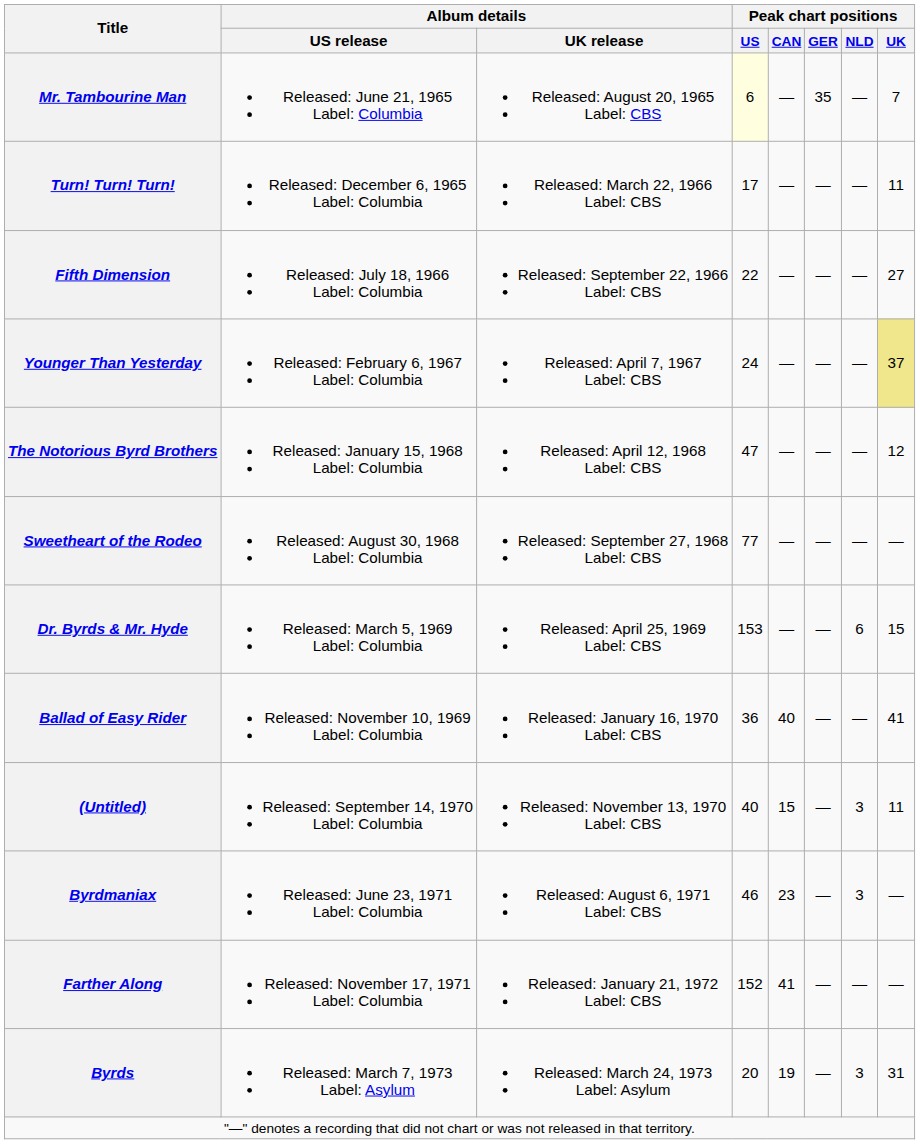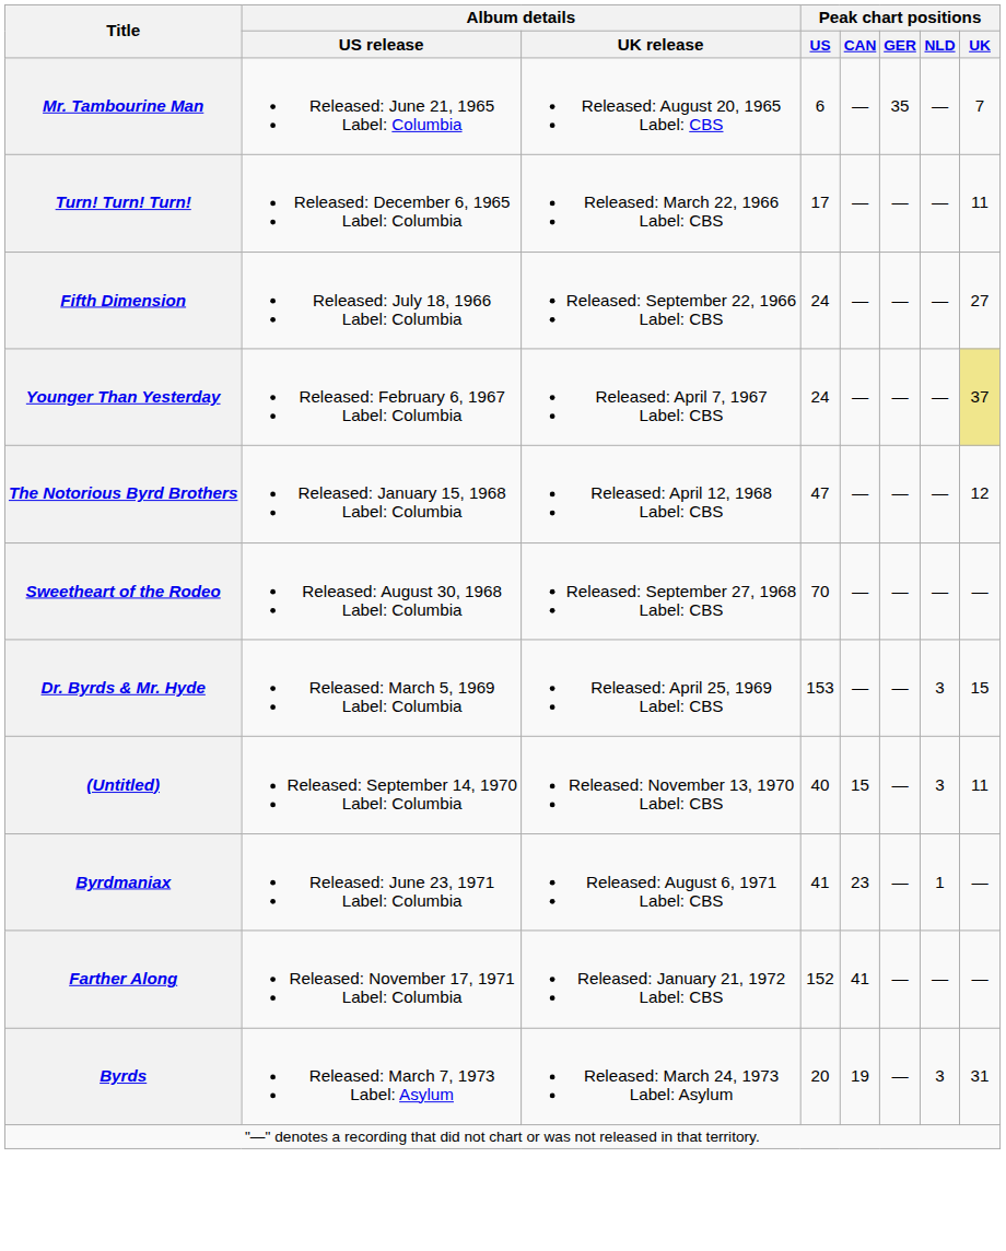Mr. Tambourine Man | Peak chart positions / US: lightyellow background -> no background
Fifth Dimension | Peak chart positions / US: 22 -> 24
Sweetheart of the Rodeo | Peak chart positions / US: 77 -> 70
Dr. Byrds & Mr. Hyde | Peak chart positions / NLD: 6 -> 3
- row: Ballad of Easy Rider | Released: November 10, 1969 Label: Columbia | Released: January 16, 1970 Label: CBS | 36 | 40 | — | — | 41
Byrdmaniax | Peak chart positions / US: 46 -> 41
Byrdmaniax | Peak chart positions / NLD: 3 -> 1
